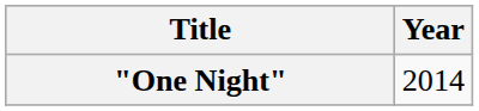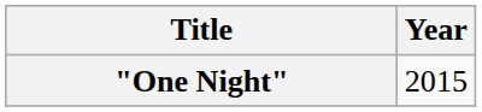"One Night" | Year: 2014 -> 2015
